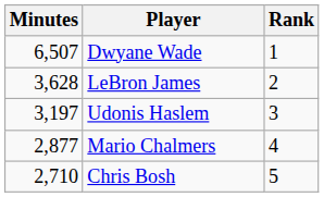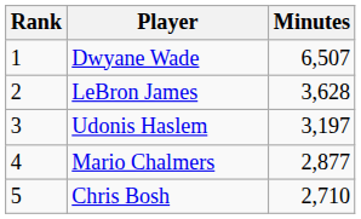columns swapped: Rank <-> Minutes
